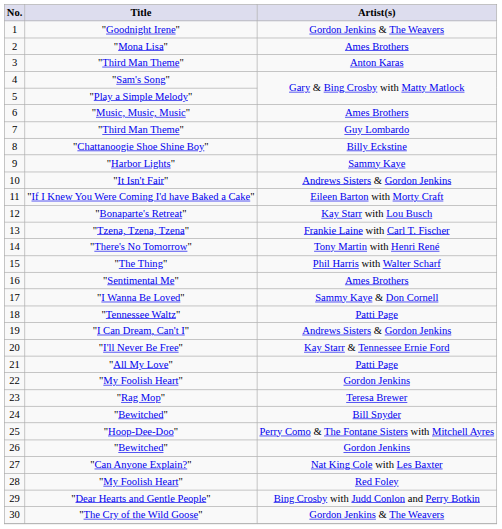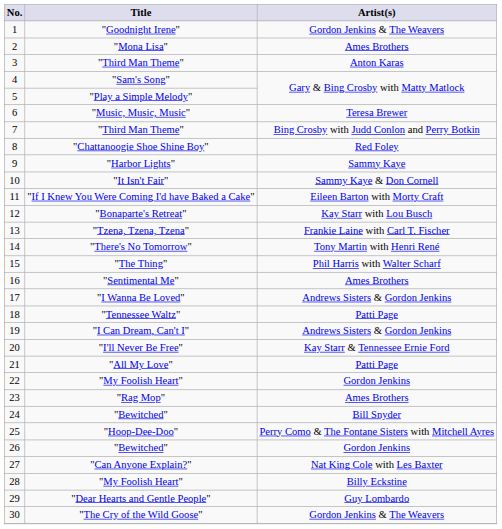"Music, Music, Music" | Artist(s): Ames Brothers -> Teresa Brewer
7 / "Third Man Theme" | Artist(s): Guy Lombardo -> Bing Crosby with Judd Conlon and Perry Botkin
"Chattanoogie Shoe Shine Boy" | Artist(s): Billy Eckstine -> Red Foley
"It Isn't Fair" | Artist(s): Andrews Sisters & Gordon Jenkins -> Sammy Kaye & Don Cornell
"I Wanna Be Loved" | Artist(s): Sammy Kaye & Don Cornell -> Andrews Sisters & Gordon Jenkins
"Rag Mop" | Artist(s): Teresa Brewer -> Ames Brothers
28 / "My Foolish Heart" | Artist(s): Red Foley -> Billy Eckstine
"Dear Hearts and Gentle People" | Artist(s): Bing Crosby with Judd Conlon and Perry Botkin -> Guy Lombardo
